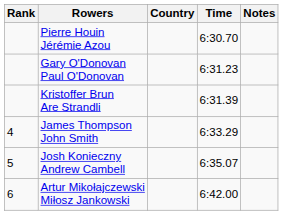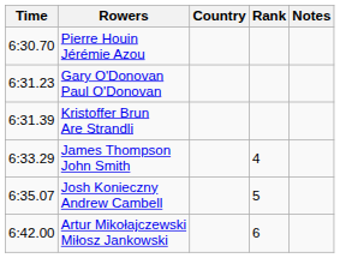columns swapped: Rank <-> Time
